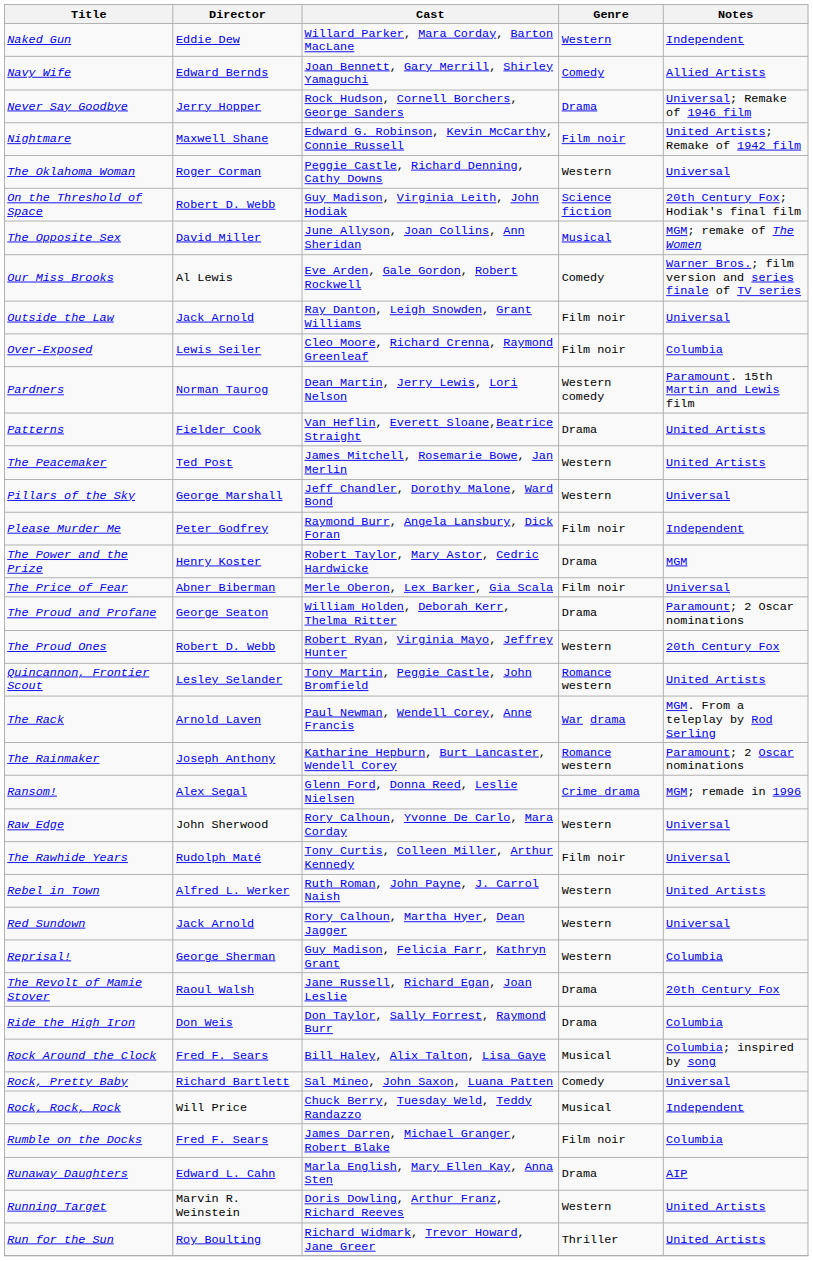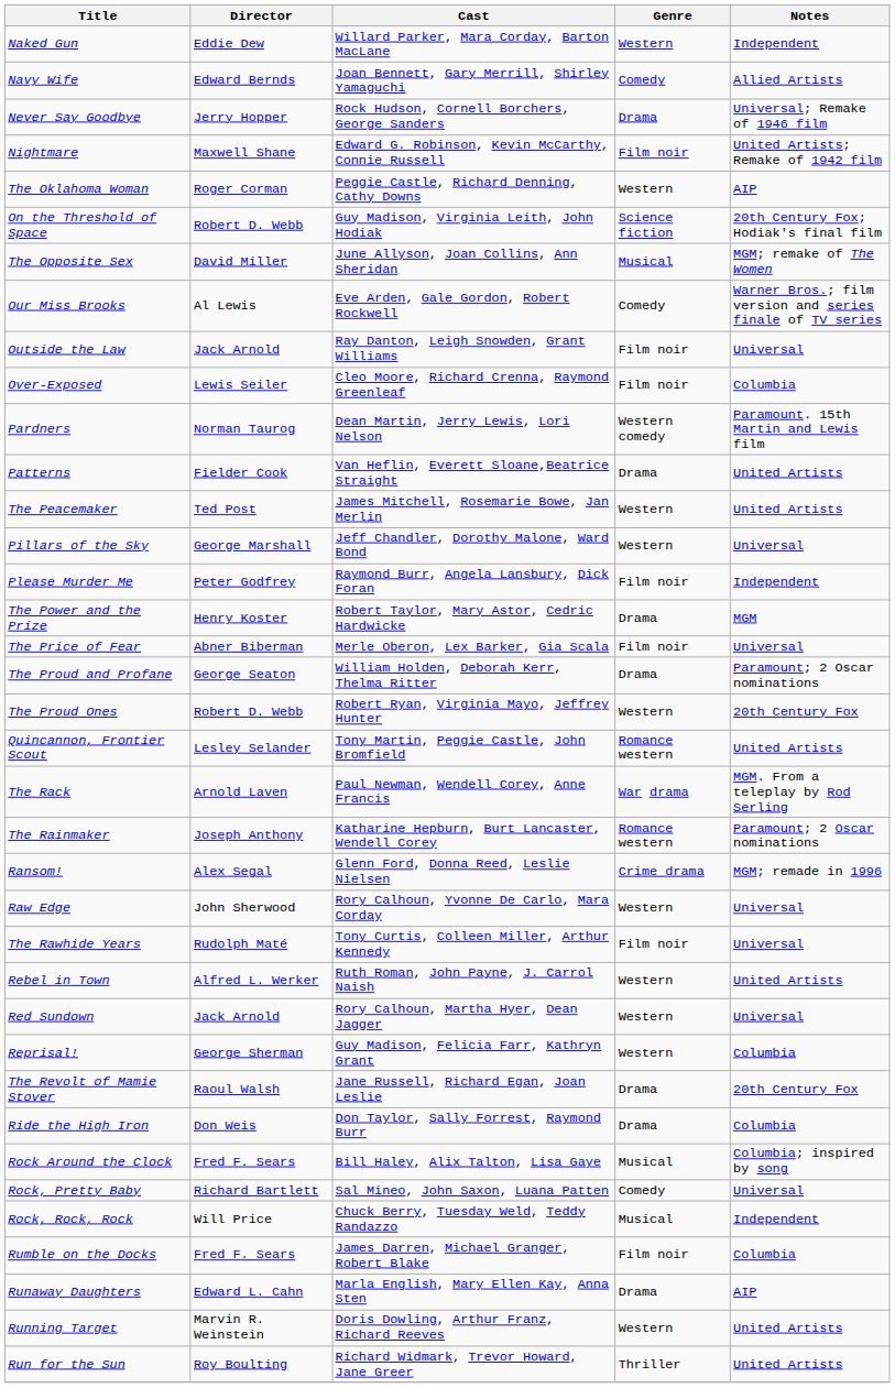The Oklahoma Woman | Notes: Universal -> AIP
